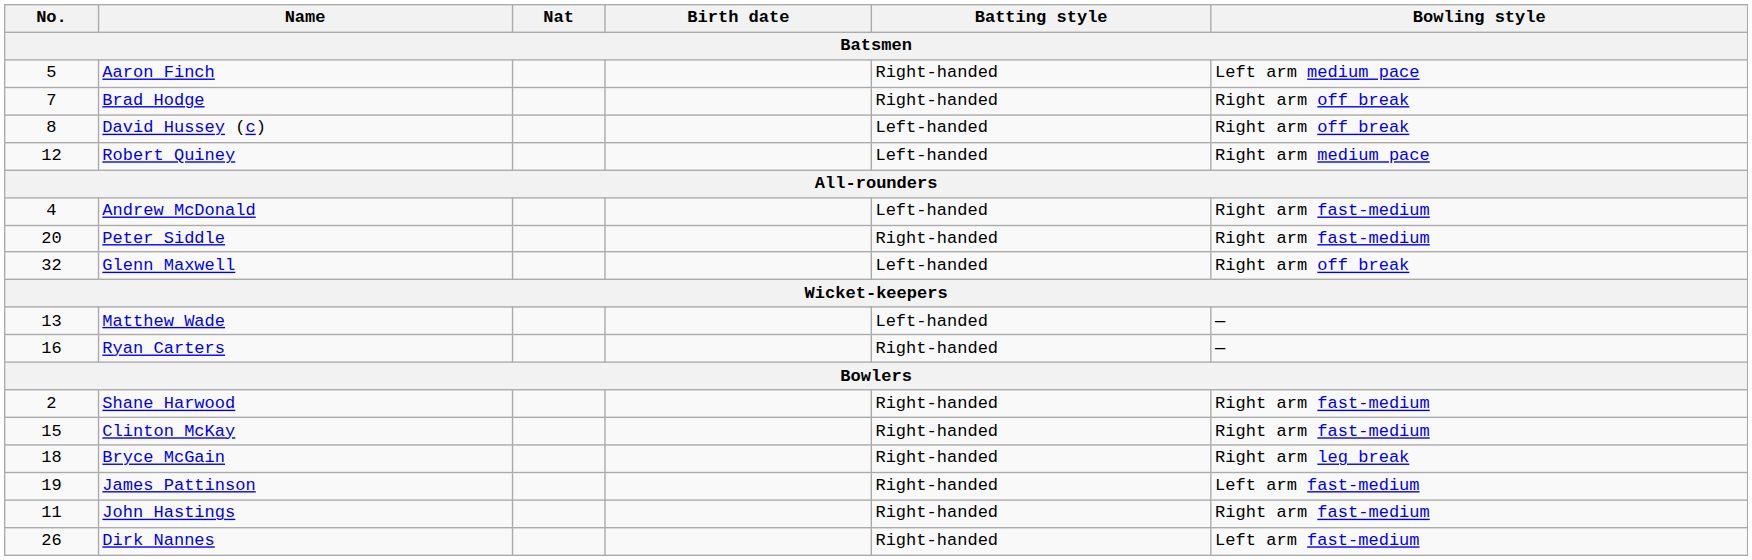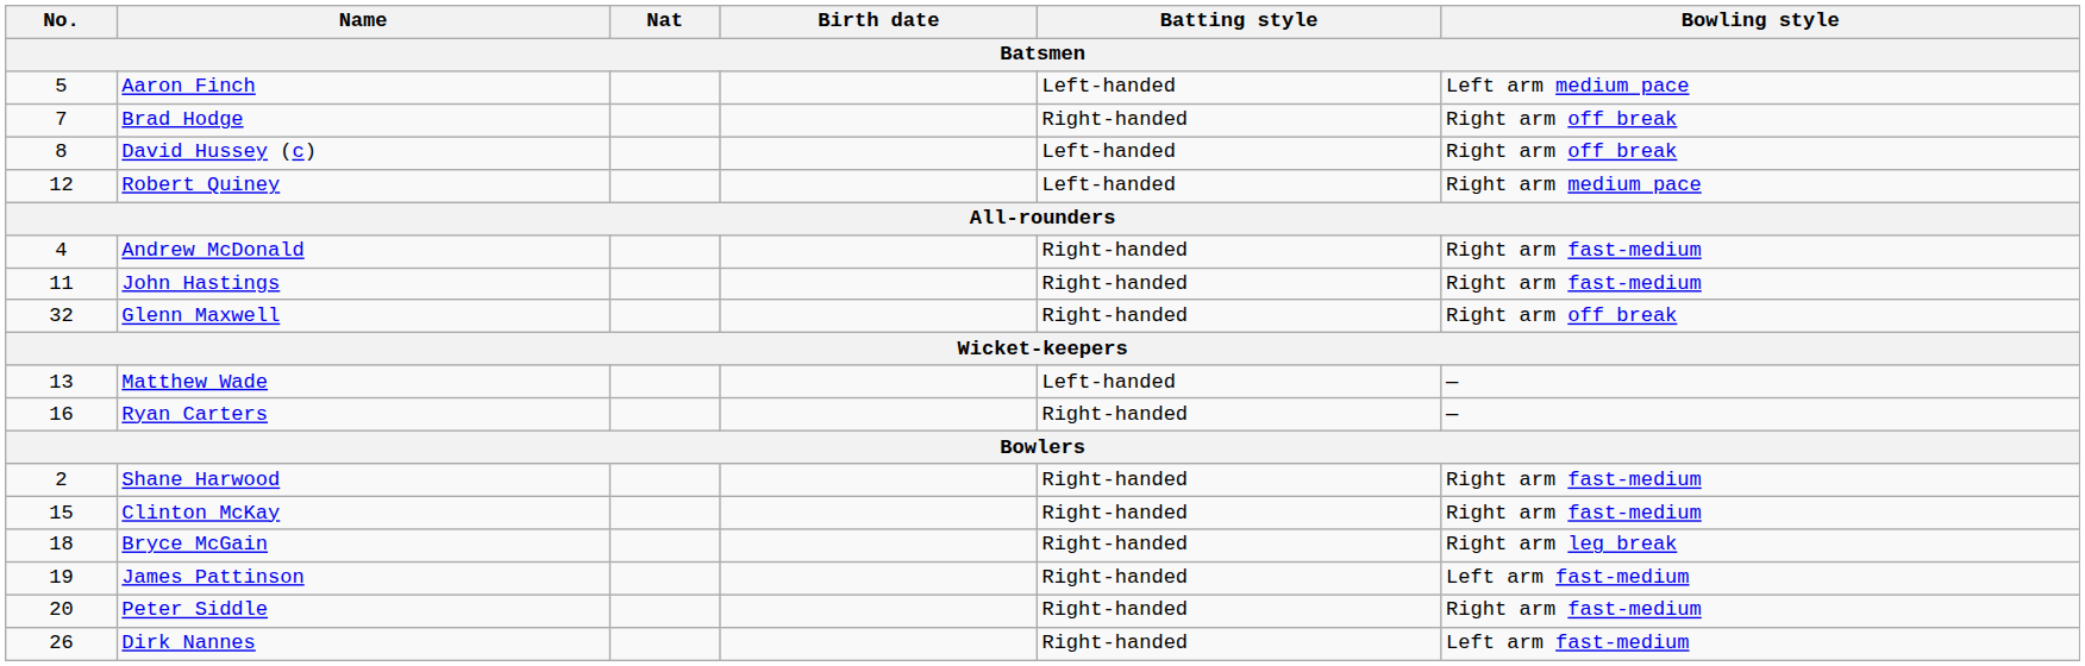Aaron Finch | Batting style: Right-handed -> Left-handed
Andrew McDonald | Batting style: Left-handed -> Right-handed
rows swapped: John Hastings <-> Peter Siddle
Glenn Maxwell | Batting style: Left-handed -> Right-handed
